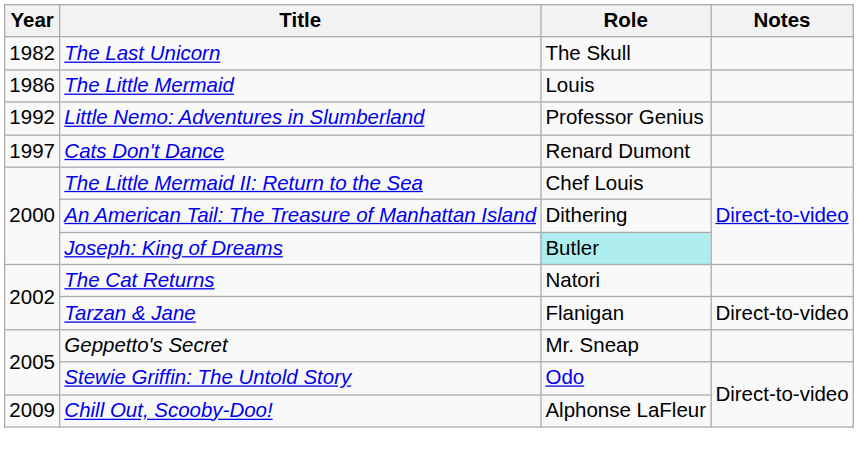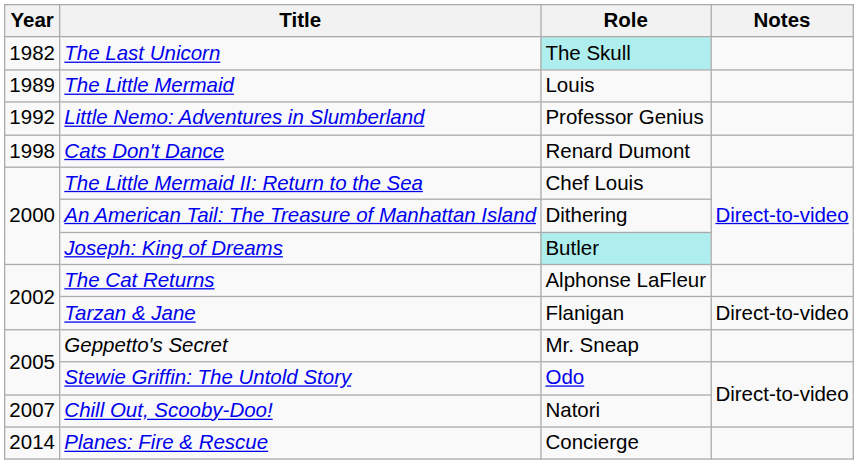The Last Unicorn | Role: no background -> paleturquoise background
The Little Mermaid | Year: 1986 -> 1989
Cats Don't Dance | Year: 1997 -> 1998
The Cat Returns | Role: Natori -> Alphonse LaFleur
Chill Out, Scooby-Doo! | Year: 2009 -> 2007
Chill Out, Scooby-Doo! | Role: Alphonse LaFleur -> Natori
+ row: 2014 | Planes: Fire & Rescue | Concierge
